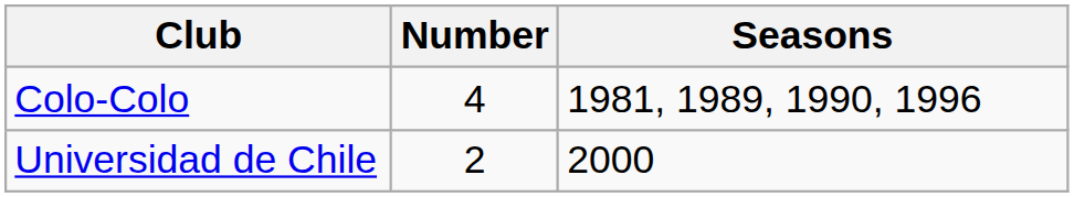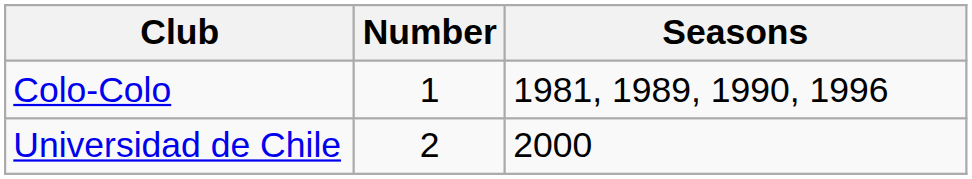Colo-Colo | Number: 4 -> 1
